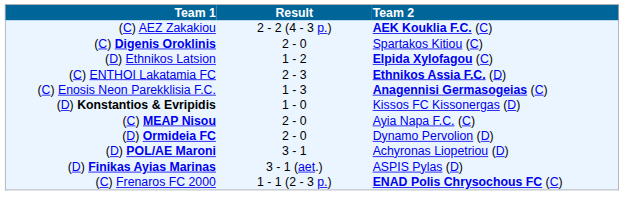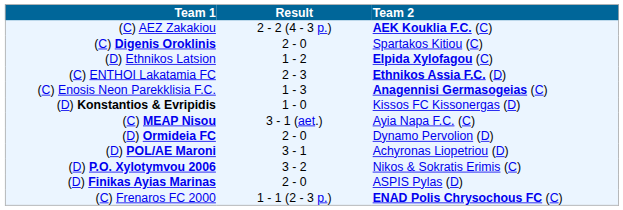(C) MEAP Nisou | Result: 2 - 0 -> 3 - 1 (aet.)
+ row: (D) P.O. Xylotymvou 2006 | 3 - 2 | Nikos & Sokratis Erimis (C)
(D) Finikas Ayias Marinas | Result: 3 - 1 (aet.) -> 2 - 0
